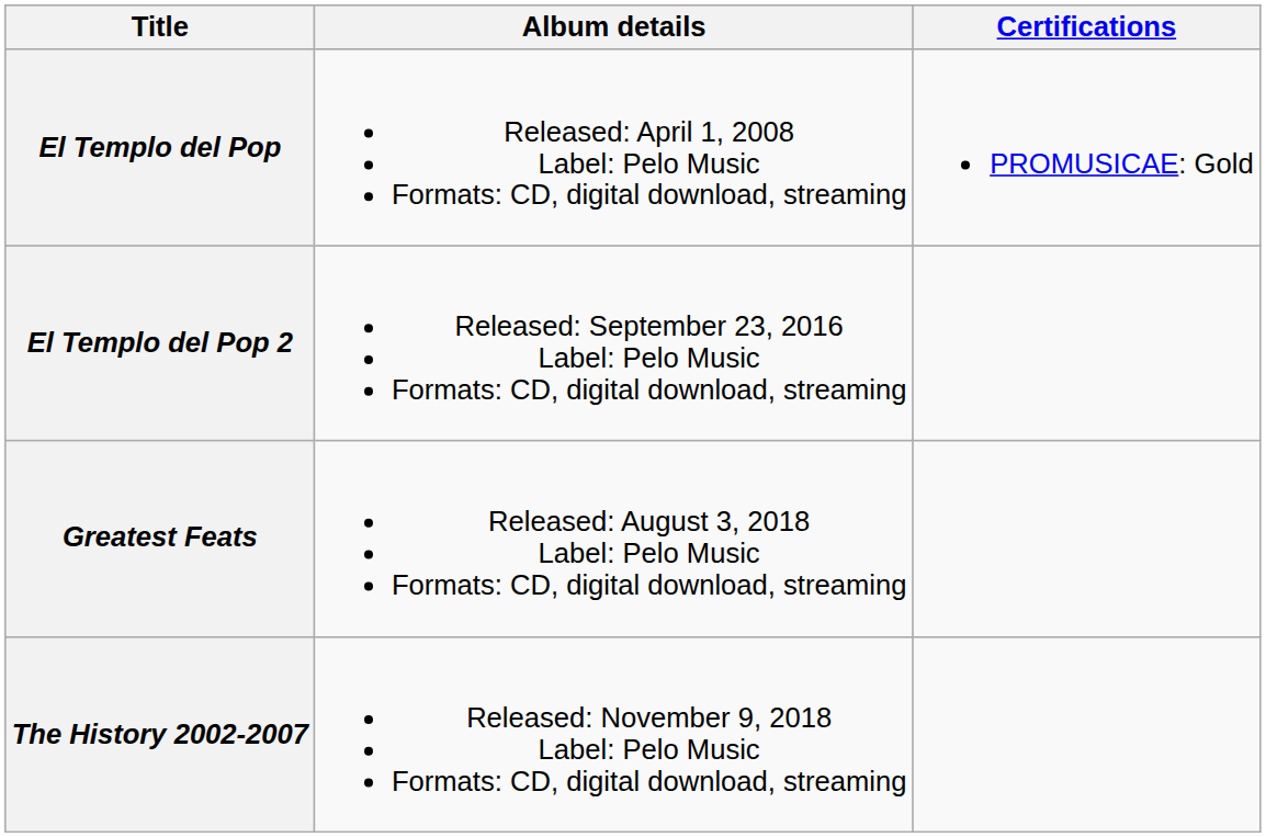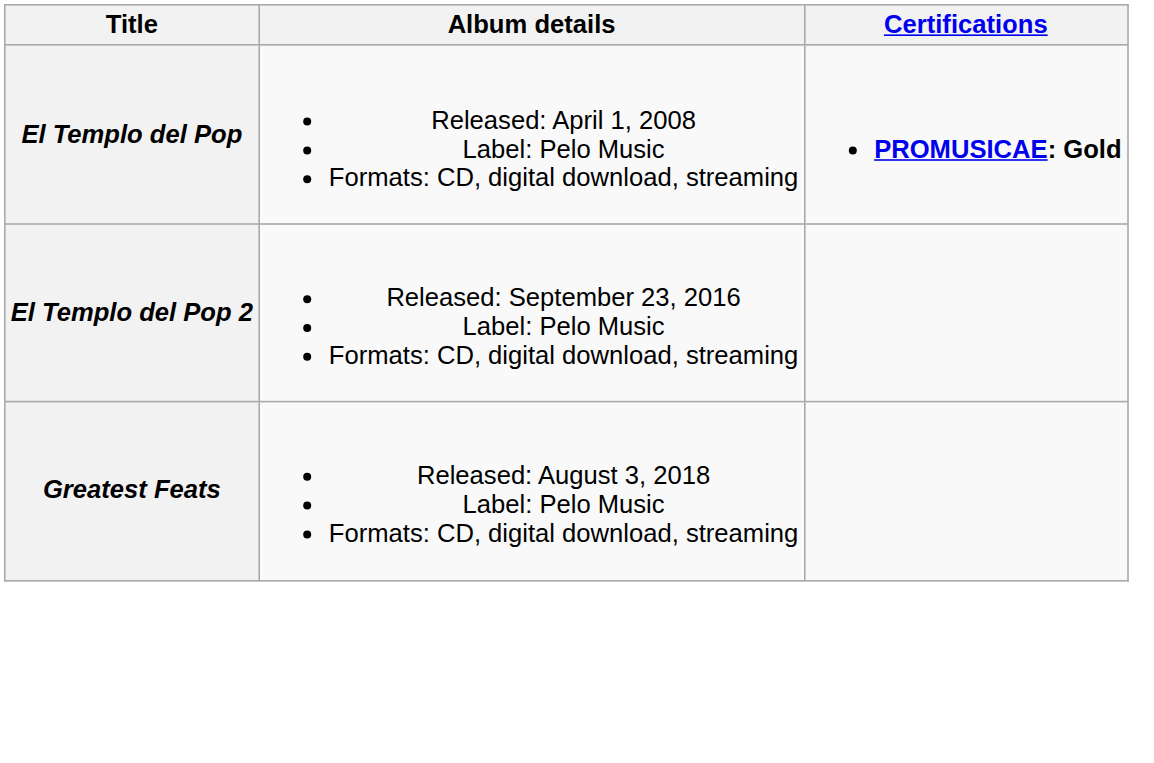El Templo del Pop | Certifications: normal -> bold
- row: The History 2002-2007 | Released: November 9, 2018 Label: Pelo Music Formats: CD, digital download, streaming
